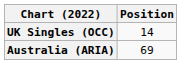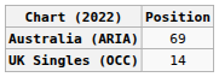rows swapped: Australia (ARIA) <-> UK Singles (OCC)
